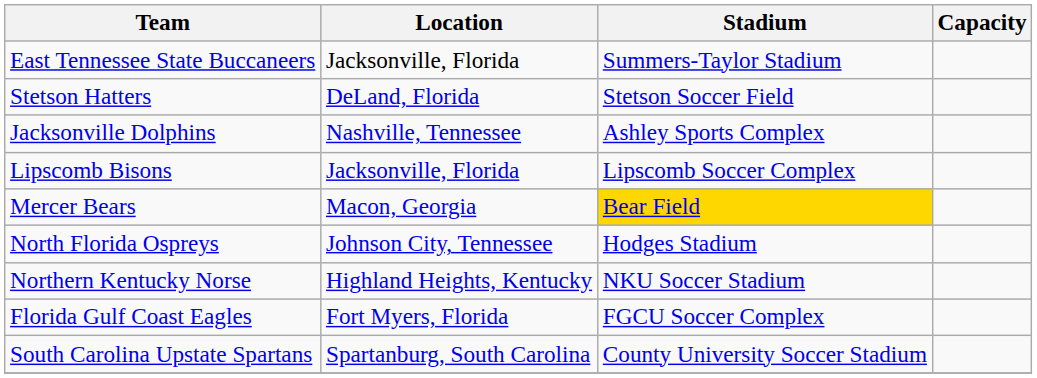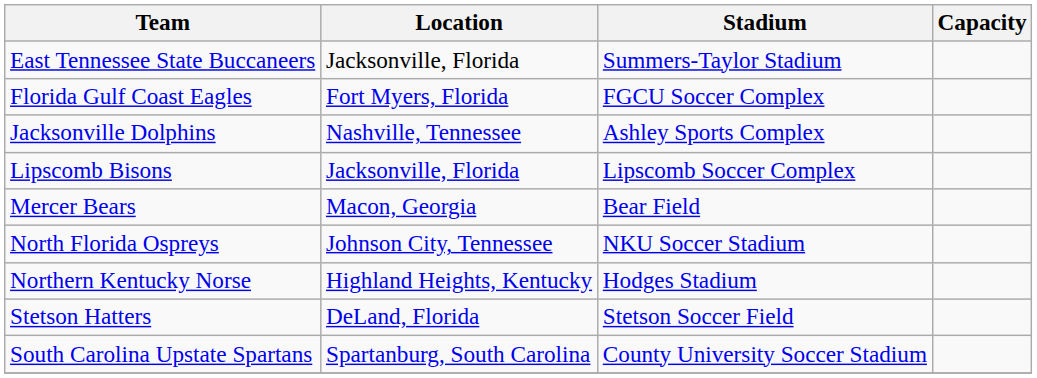rows swapped: Florida Gulf Coast Eagles <-> Stetson Hatters
Mercer Bears | Stadium: gold background -> no background
North Florida Ospreys | Stadium: Hodges Stadium -> NKU Soccer Stadium
Northern Kentucky Norse | Stadium: NKU Soccer Stadium -> Hodges Stadium
